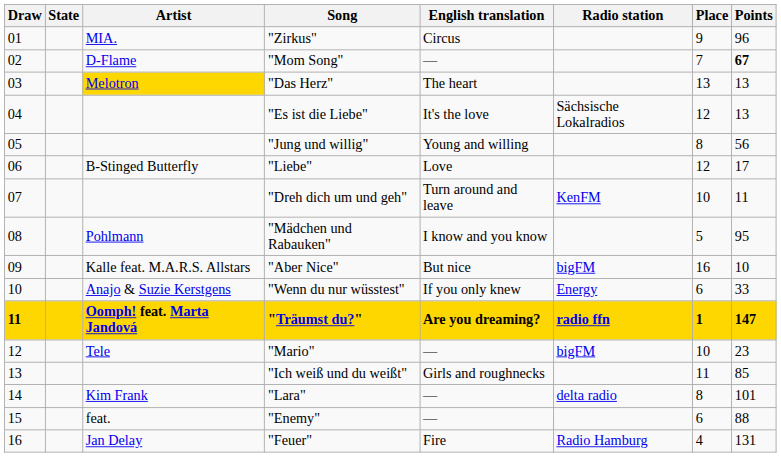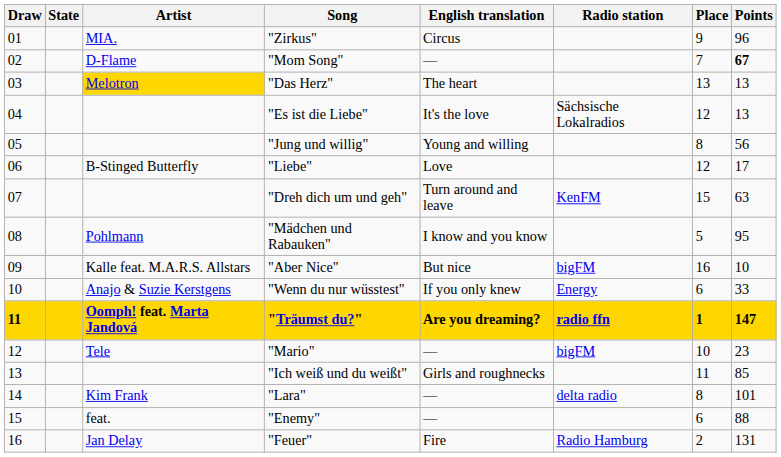"Dreh dich um und geh" | Place: 10 -> 15
"Dreh dich um und geh" | Points: 11 -> 63
"Feuer" | Place: 4 -> 2
